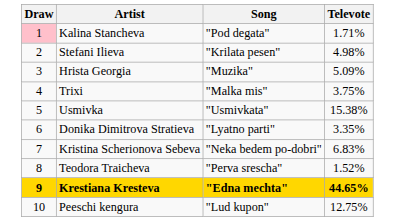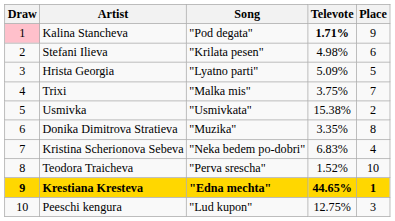+ column: Place | 9 | 6 | 5 | 7 | 2 | 8 | 4 | 10 | 1 | 3
Kalina Stancheva | Televote: normal -> bold
Hrista Georgia | Song: "Muzika" -> "Lyatno parti"
Donika Dimitrova Stratieva | Song: "Lyatno parti" -> "Muzika"
